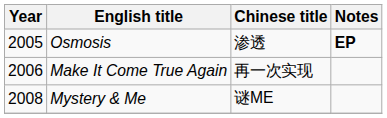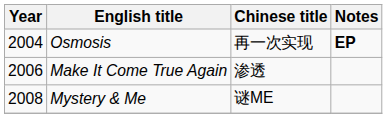Osmosis | Year: 2005 -> 2004
Osmosis | Chinese title: 渗透 -> 再一次实现
Make It Come True Again | Chinese title: 再一次实现 -> 渗透
